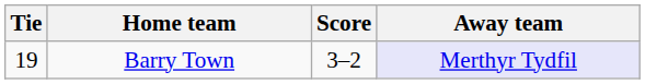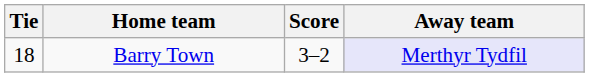Barry Town | Tie: 19 -> 18
